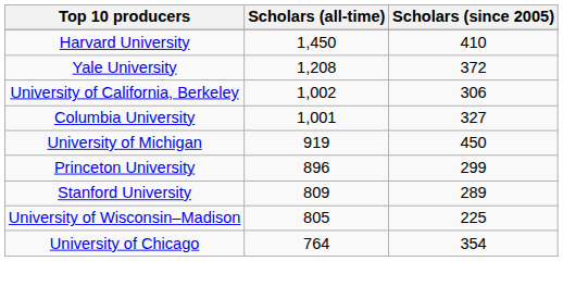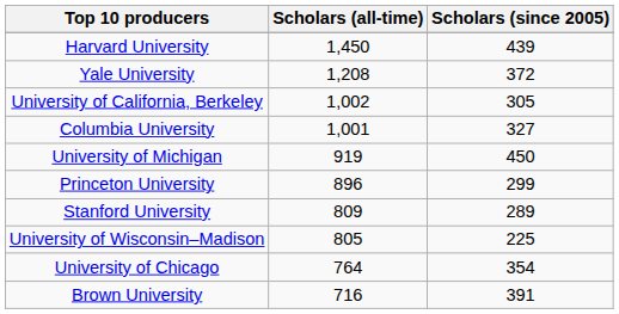Harvard University | Scholars (since 2005): 410 -> 439
University of California, Berkeley | Scholars (since 2005): 306 -> 305
+ row: Brown University | 716 | 391
